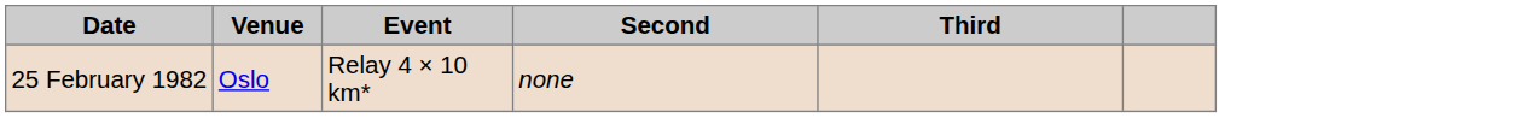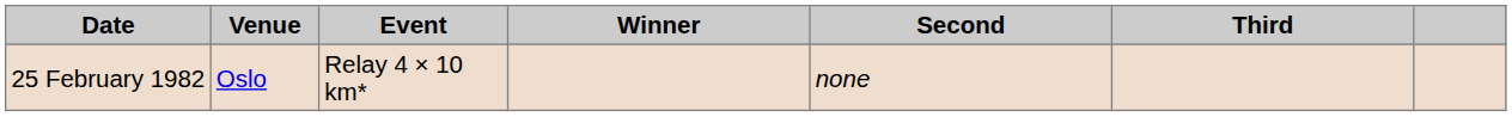+ column: Winner
